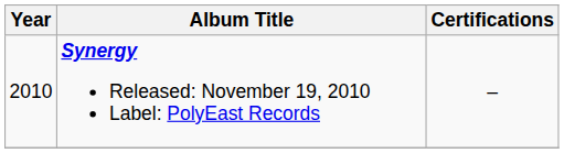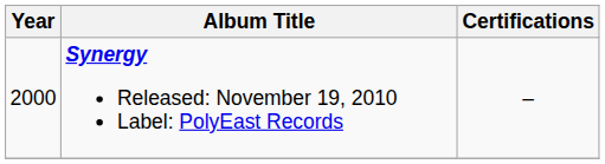Synergy Released: November 19, 2010 Label: PolyEast Records | Year: 2010 -> 2000
